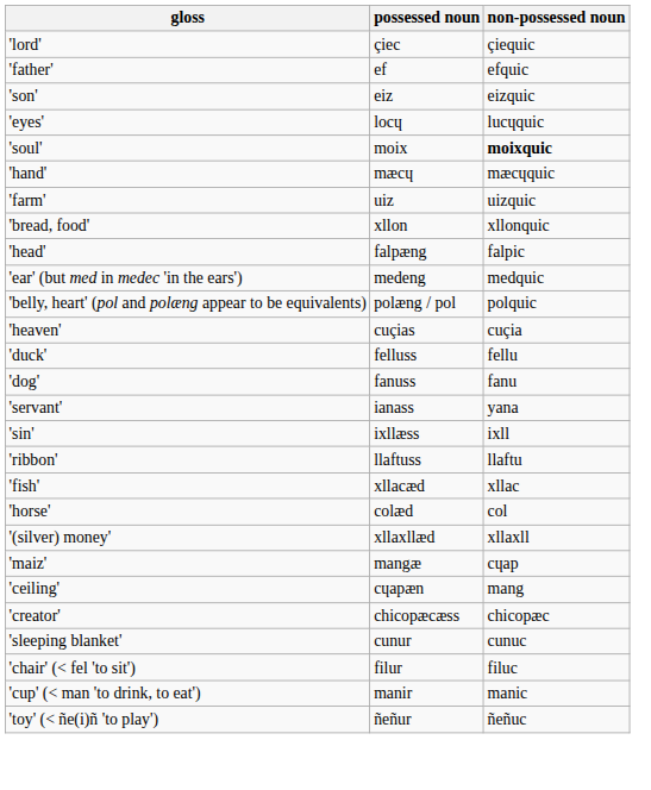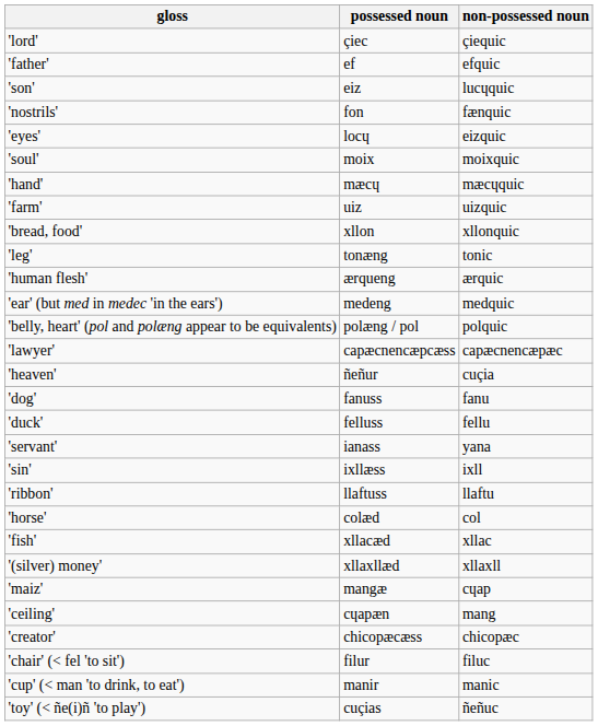'son' | non-possessed noun: eizquic -> lucɥquic
+ row: 'nostrils' | fon | fænquic
'eyes' | non-possessed noun: lucɥquic -> eizquic
'soul' | non-possessed noun: bold -> normal
- row: 'head' | falpæng | falpic
+ row: 'leg' | tonæng | tonic
+ row: 'human flesh' | ærqueng | ærquic
+ row: 'lawyer' | capæcnencæpcæss | capæcnencæpæc
'heaven' | possessed noun: cuçias -> ñeñur
rows swapped: 'dog' <-> 'duck'
rows swapped: 'horse' <-> 'fish'
- row: 'sleeping blanket' | cunur | cunuc
'toy' (< ñe(i)ñ 'to play') | possessed noun: ñeñur -> cuçias
